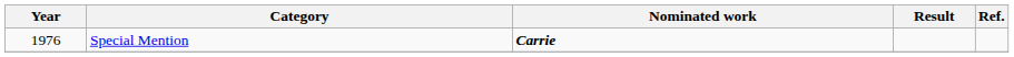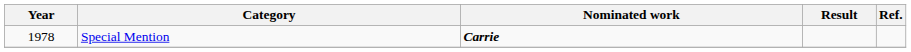Special Mention | Year: 1976 -> 1978
